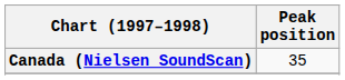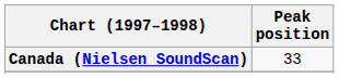Canada (Nielsen SoundScan) | Peak position: 35 -> 33
